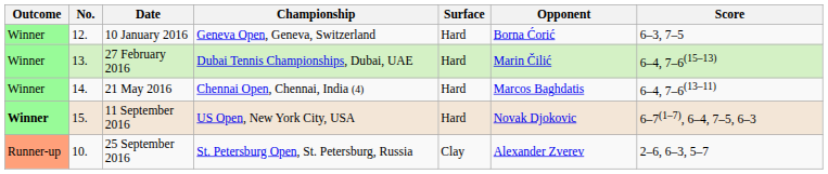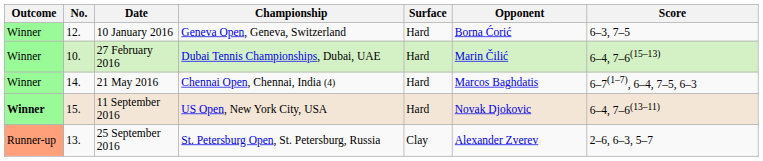27 February 2016 | No.: 13. -> 10.
21 May 2016 | Score: 6–4, 7–6(13–11) -> 6–7(1–7), 6–4, 7–5, 6–3
11 September 2016 | Score: 6–7(1–7), 6–4, 7–5, 6–3 -> 6–4, 7–6(13–11)
25 September 2016 | No.: 10. -> 13.
